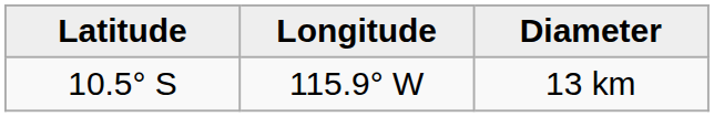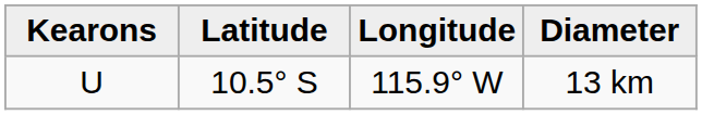+ column: Kearons | U
